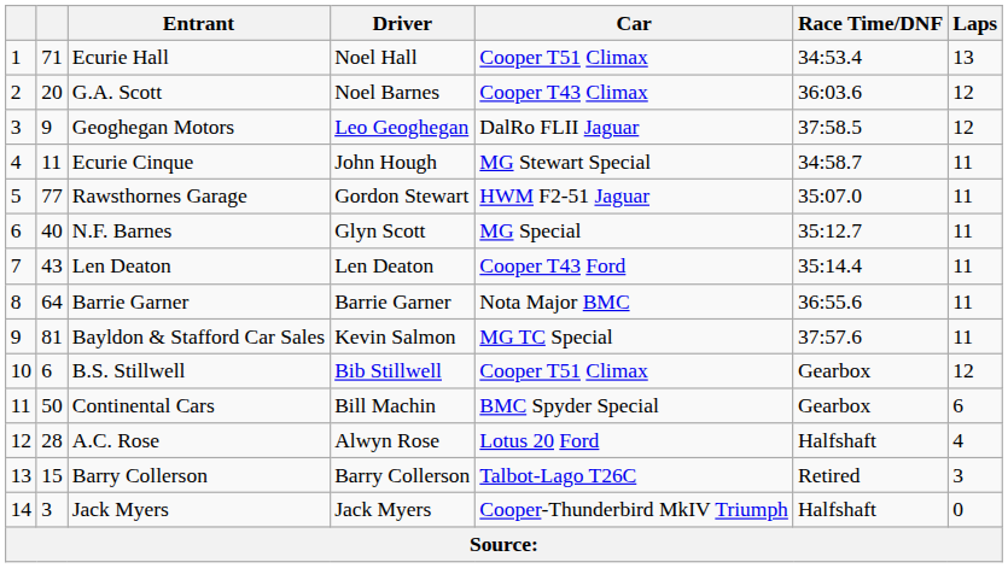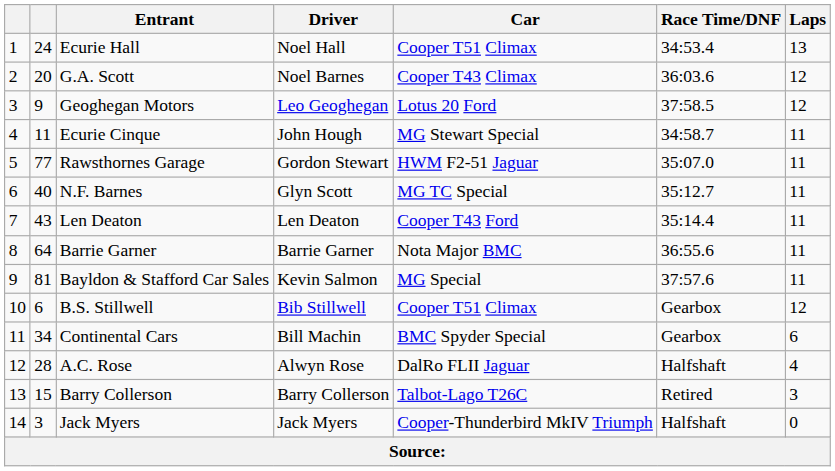Ecurie Hall | column 2: 71 -> 24
Geoghegan Motors | Car: DalRo FLII Jaguar -> Lotus 20 Ford
N.F. Barnes | Car: MG Special -> MG TC Special
Bayldon & Stafford Car Sales | Car: MG TC Special -> MG Special
Continental Cars | column 2: 50 -> 34
A.C. Rose | Car: Lotus 20 Ford -> DalRo FLII Jaguar
